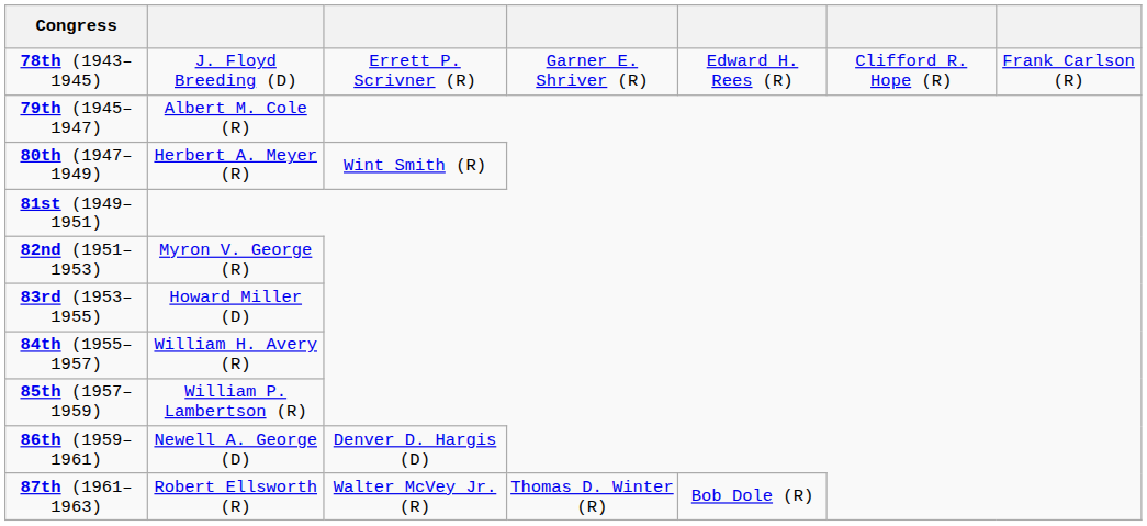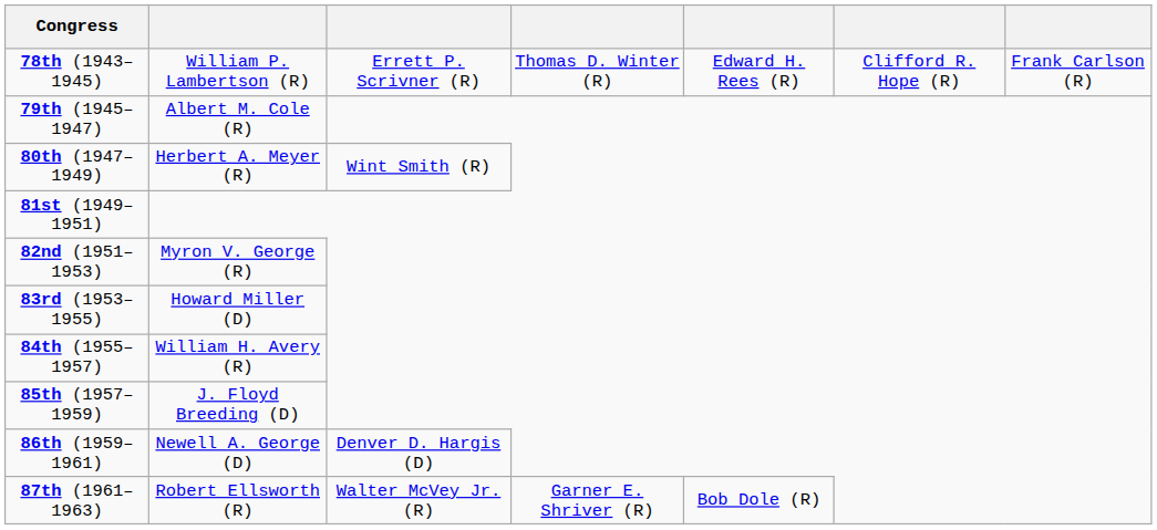78th (1943–1945) | column 2: J. Floyd Breeding (D) -> William P. Lambertson (R)
78th (1943–1945) | column 4: Garner E. Shriver (R) -> Thomas D. Winter (R)
85th (1957–1959) | column 2: William P. Lambertson (R) -> J. Floyd Breeding (D)
87th (1961–1963) | column 4: Thomas D. Winter (R) -> Garner E. Shriver (R)
